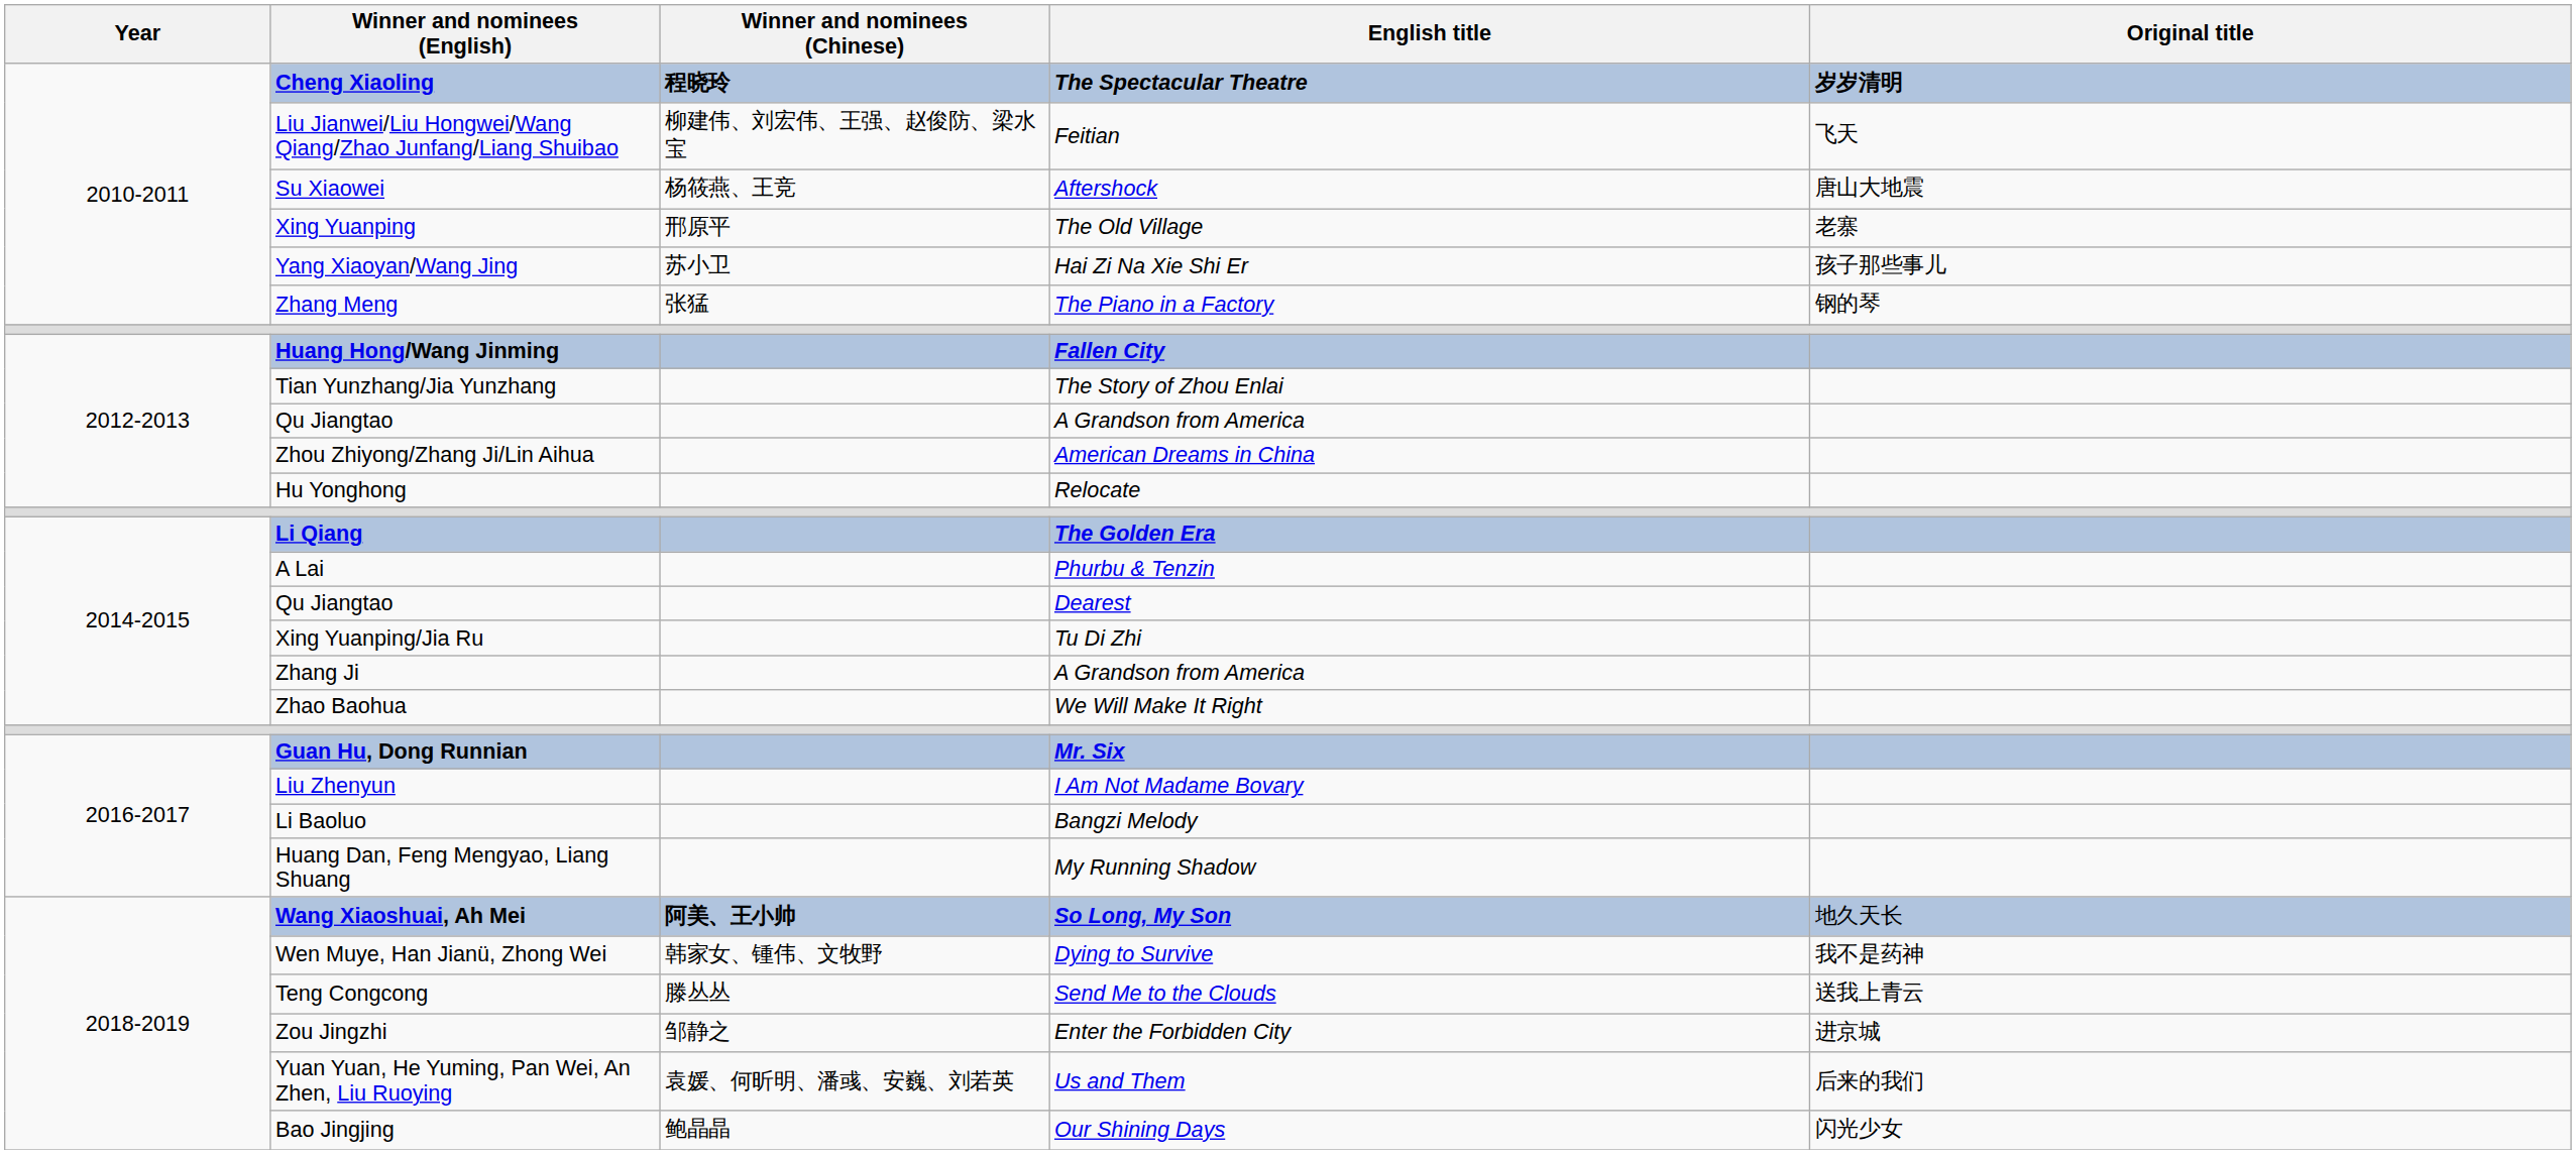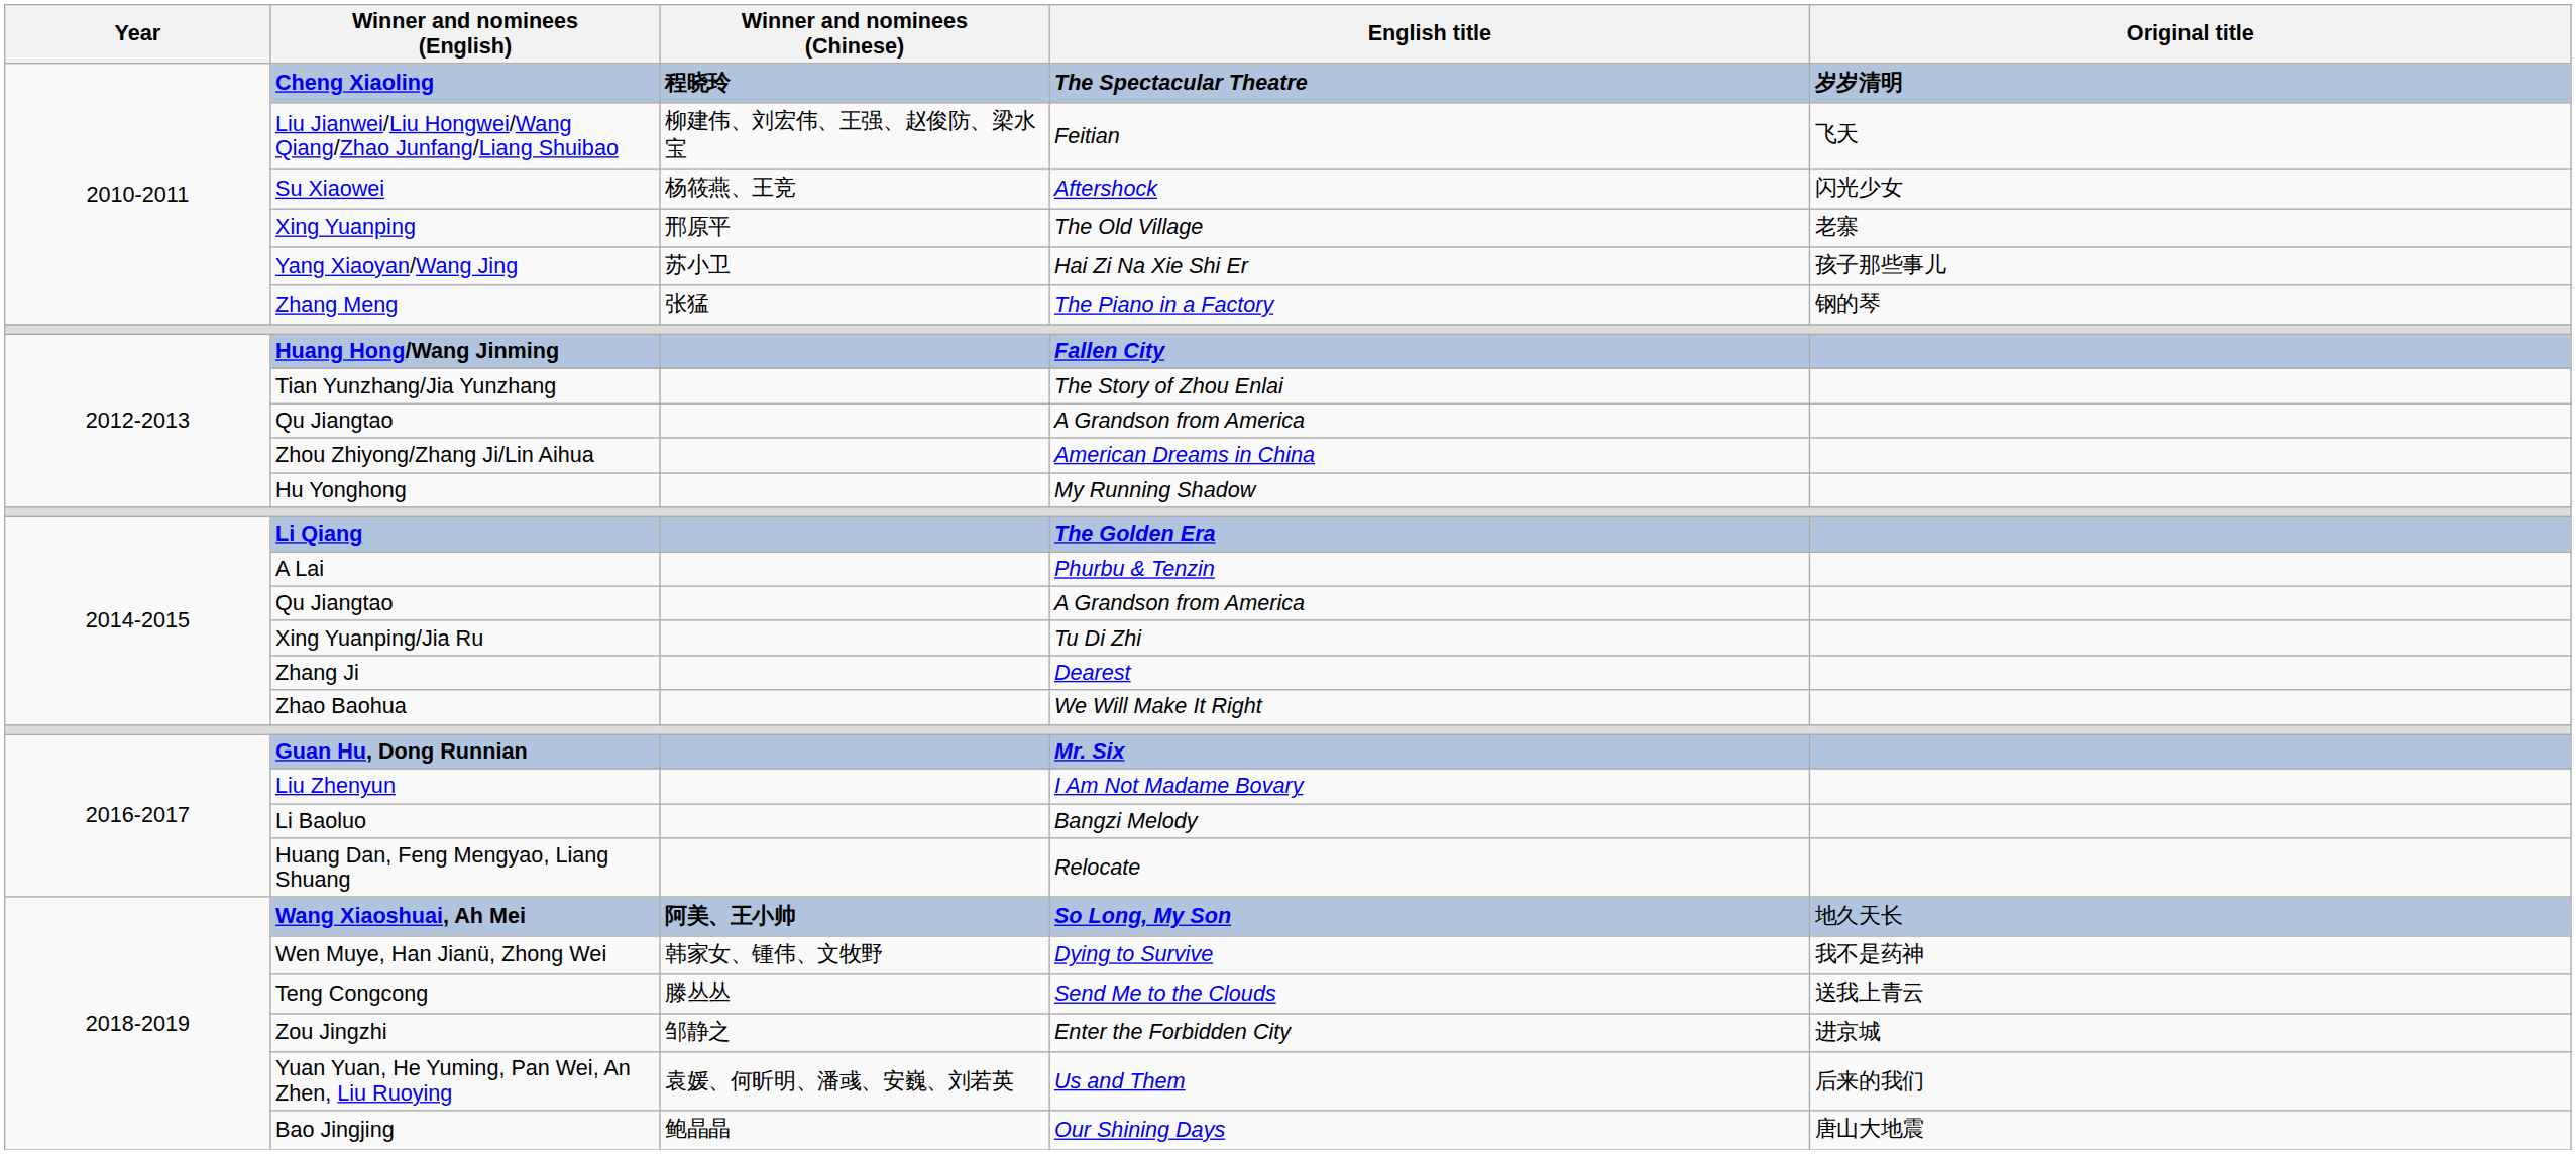Su Xiaowei | Original title: 唐山大地震 -> 闪光少女
Hu Yonghong | English title: Relocate -> My Running Shadow
2014-2015 / Qu Jiangtao | English title: Dearest -> A Grandson from America
Zhang Ji | English title: A Grandson from America -> Dearest
Huang Dan, Feng Mengyao, Liang Shuang | English title: My Running Shadow -> Relocate
Bao Jingjing | Original title: 闪光少女 -> 唐山大地震
